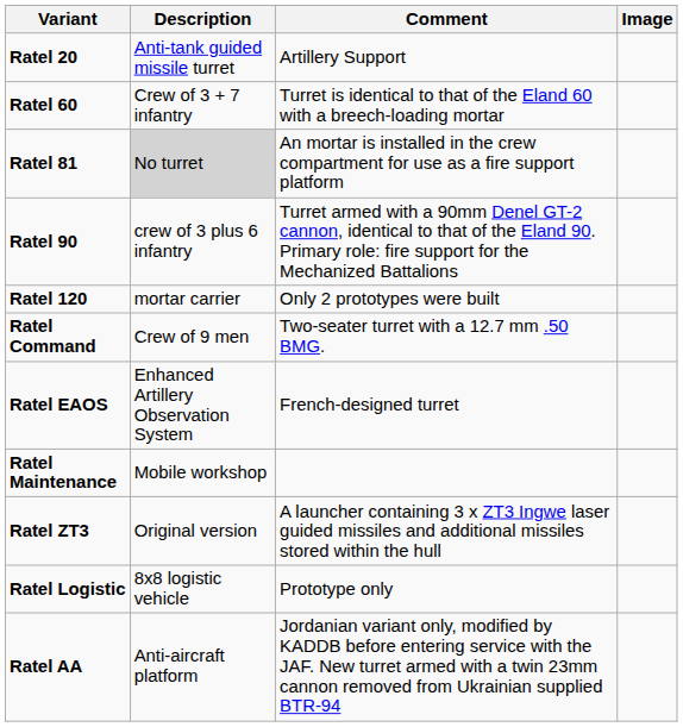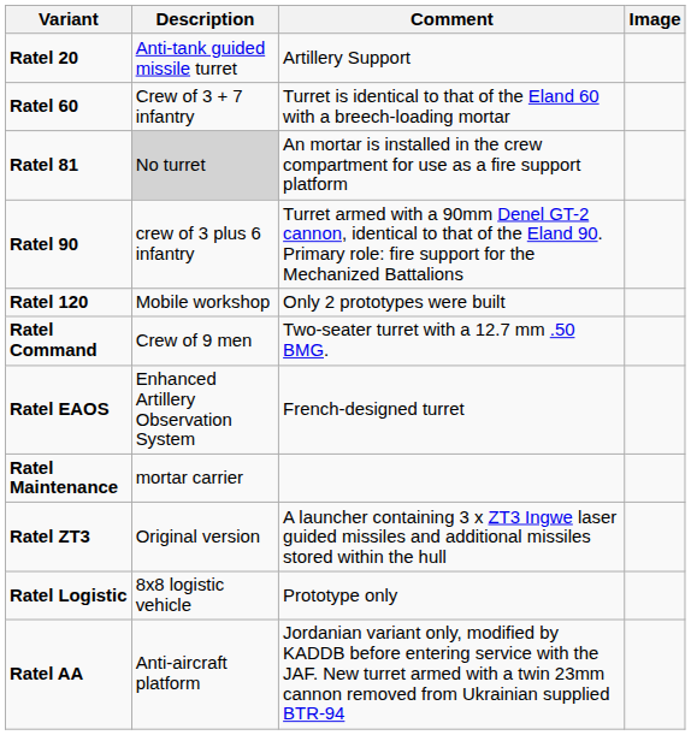Ratel 120 | Description: mortar carrier -> Mobile workshop
Ratel Maintenance | Description: Mobile workshop -> mortar carrier
